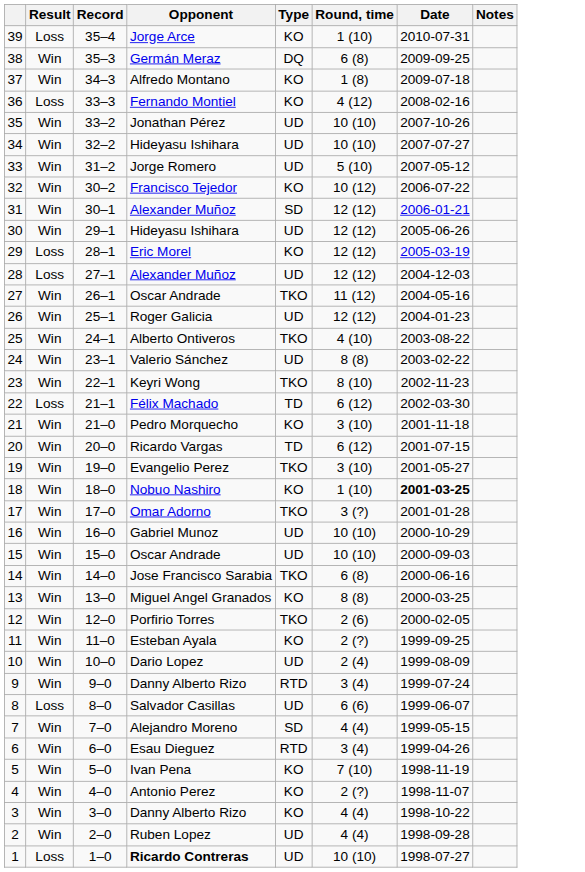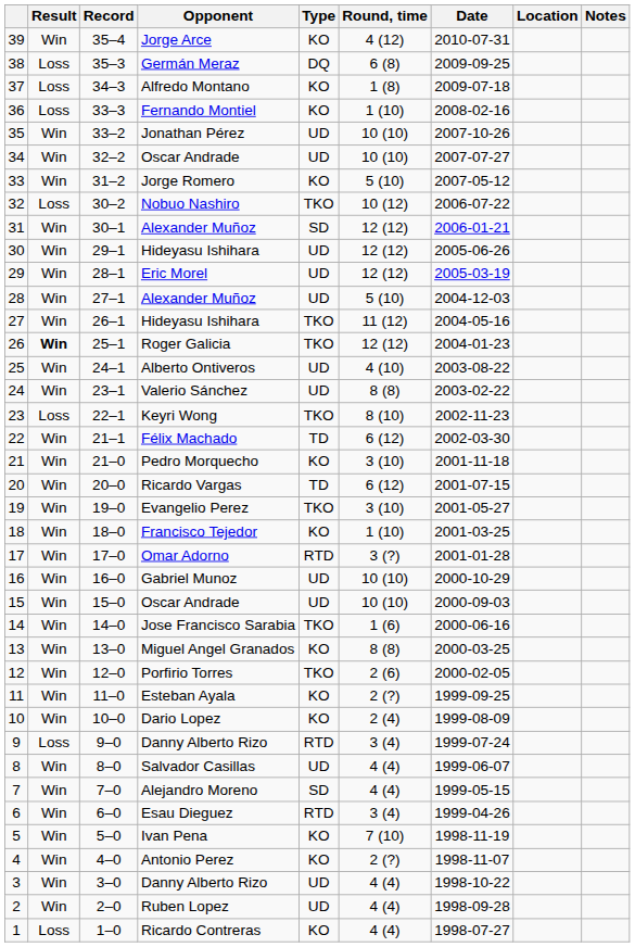+ column: Location
39 | Result: Loss -> Win
39 | Round, time: 1 (10) -> 4 (12)
38 | Result: Win -> Loss
37 | Result: Win -> Loss
36 | Round, time: 4 (12) -> 1 (10)
34 | Opponent: Hideyasu Ishihara -> Oscar Andrade
33 | Type: UD -> KO
32 | Result: Win -> Loss
32 | Opponent: Francisco Tejedor -> Nobuo Nashiro
32 | Type: KO -> TKO
29 | Result: Loss -> Win
29 | Type: KO -> UD
28 | Result: Loss -> Win
28 | Round, time: 12 (12) -> 5 (10)
27 | Opponent: Oscar Andrade -> Hideyasu Ishihara
26 | Result: normal -> bold
26 | Type: UD -> TKO
25 | Type: TKO -> UD
23 | Result: Win -> Loss
22 | Result: Loss -> Win
18 | Opponent: Nobuo Nashiro -> Francisco Tejedor
18 | Date: bold -> normal
17 | Type: TKO -> RTD
14 | Round, time: 6 (8) -> 1 (6)
10 | Type: UD -> KO
9 | Result: Win -> Loss
8 | Result: Loss -> Win
8 | Round, time: 6 (6) -> 4 (4)
3 | Type: KO -> UD
1 | Opponent: bold -> normal
1 | Type: UD -> KO
1 | Round, time: 10 (10) -> 4 (4)
